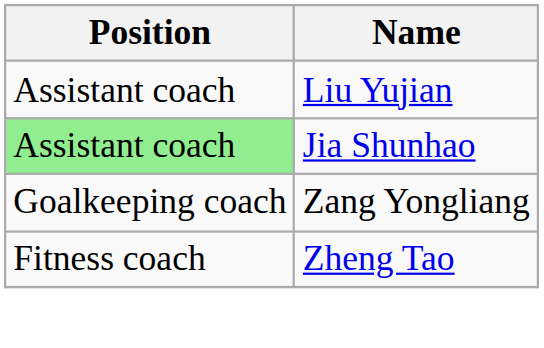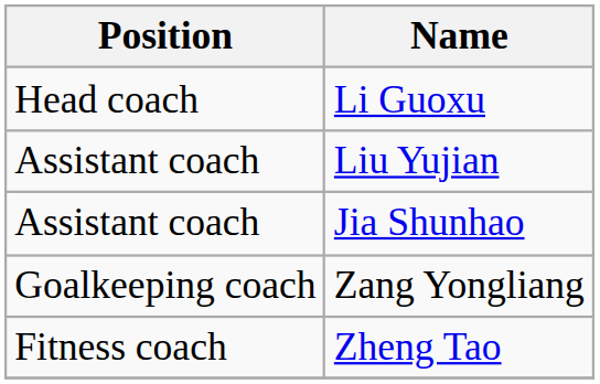+ row: Head coach | Li Guoxu
Jia Shunhao | Position: lightgreen background -> no background
